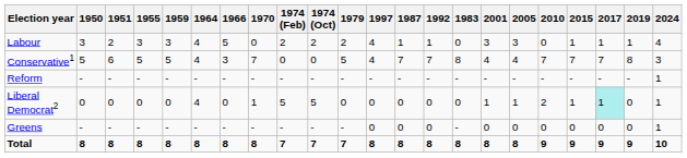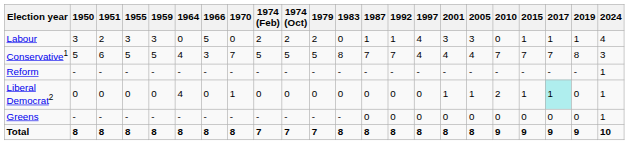columns swapped: 1983 <-> 1997
Labour | 1964: 4 -> 0
Conservative1 | 1974 (Feb): 0 -> 5
Conservative1 | 1974 (Oct): 0 -> 5
Liberal Democrat2 | 1974 (Feb): 5 -> 0
Liberal Democrat2 | 1974 (Oct): 5 -> 0
